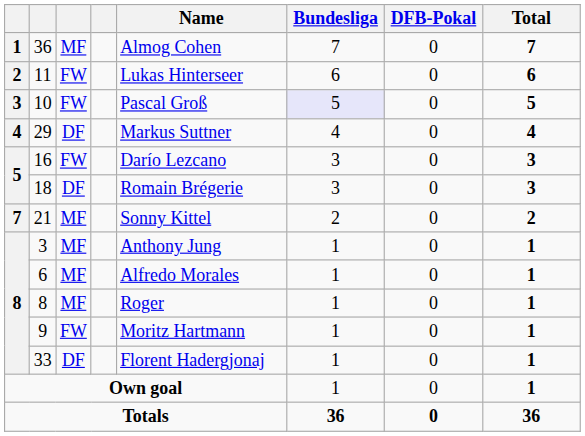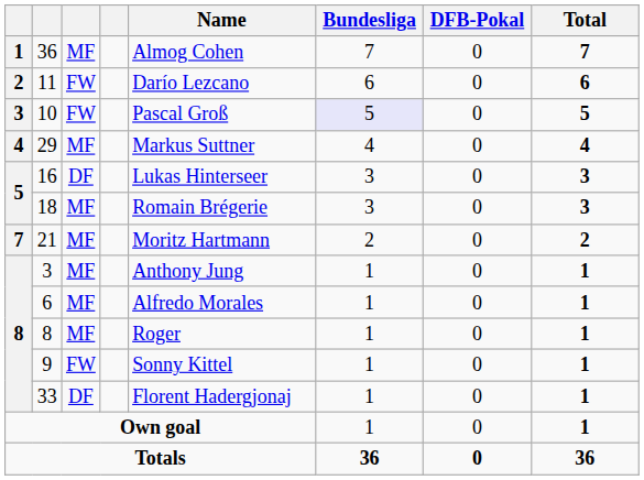11 | Name: Lukas Hinterseer -> Darío Lezcano
29 | column 3: DF -> MF
16 | column 3: FW -> DF
16 | Name: Darío Lezcano -> Lukas Hinterseer
18 | column 3: DF -> MF
21 | Name: Sonny Kittel -> Moritz Hartmann
9 | Name: Moritz Hartmann -> Sonny Kittel
